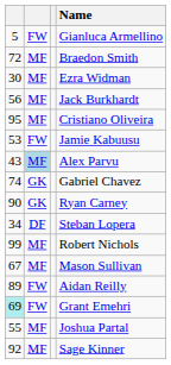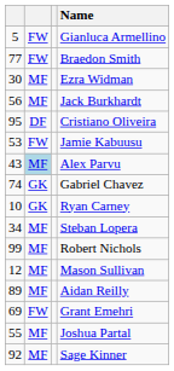Braedon Smith | column 1: 72 -> 77
Braedon Smith | column 2: MF -> FW
Cristiano Oliveira | column 2: MF -> DF
Ryan Carney | column 1: 90 -> 10
Steban Lopera | column 2: DF -> MF
Mason Sullivan | column 1: 67 -> 12
Aidan Reilly | column 2: FW -> MF
Grant Emehri | column 1: paleturquoise background -> no background
